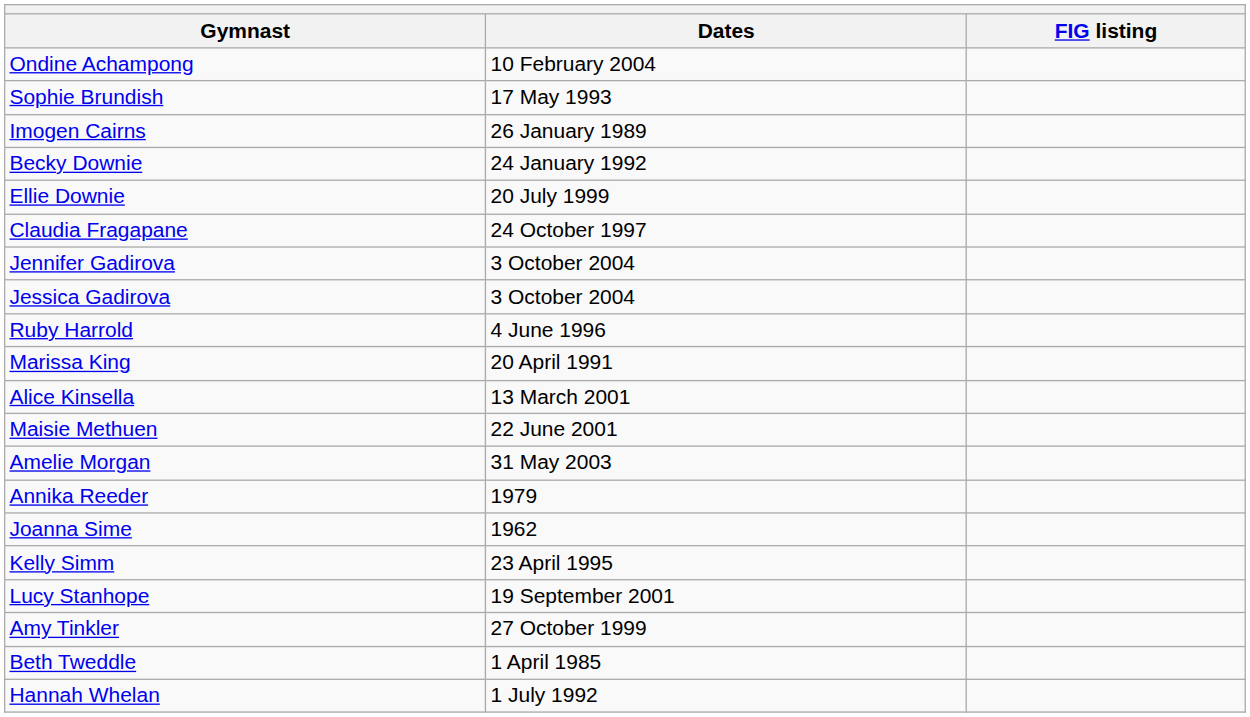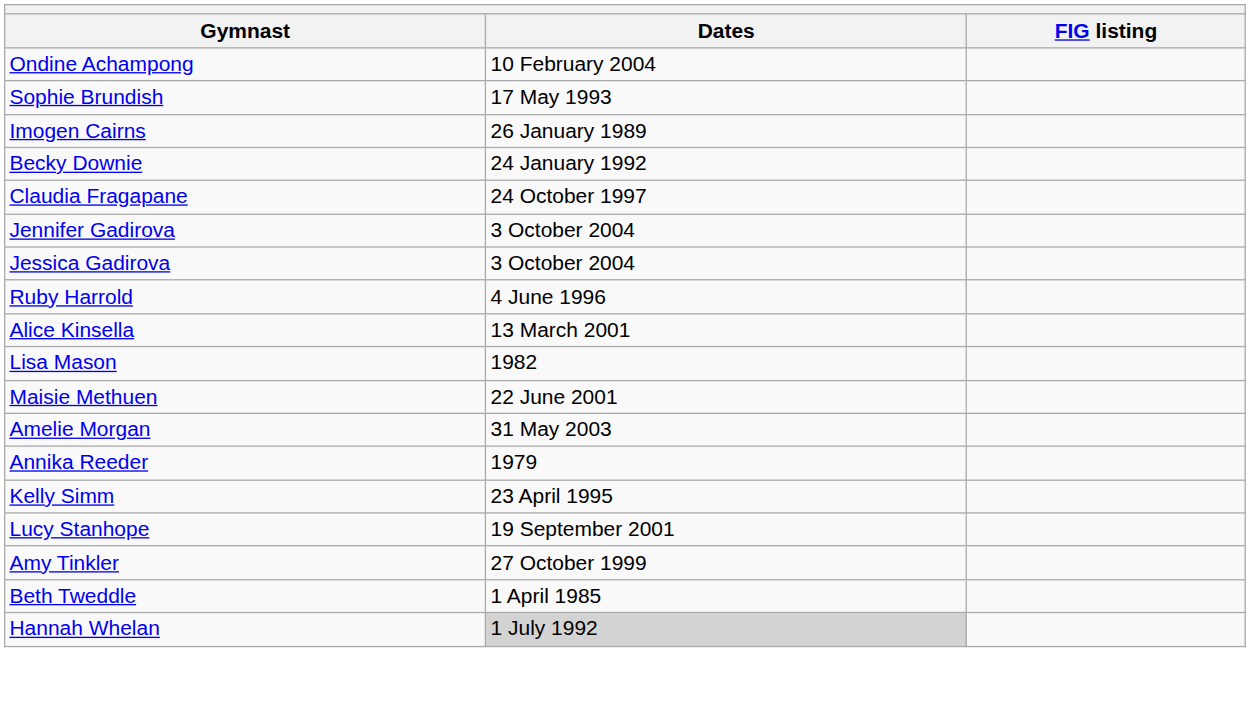- row: Ellie Downie | 20 July 1999
- row: Marissa King | 20 April 1991
+ row: Lisa Mason | 1982
- row: Joanna Sime | 1962
Hannah Whelan | Dates: no background -> lightgrey background
